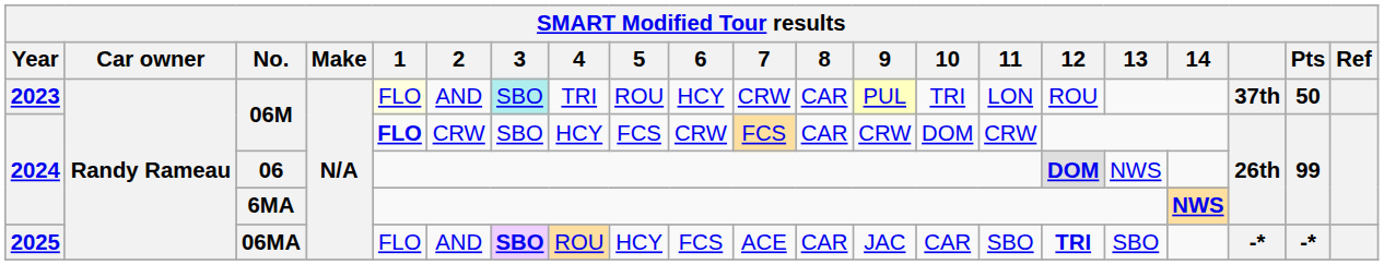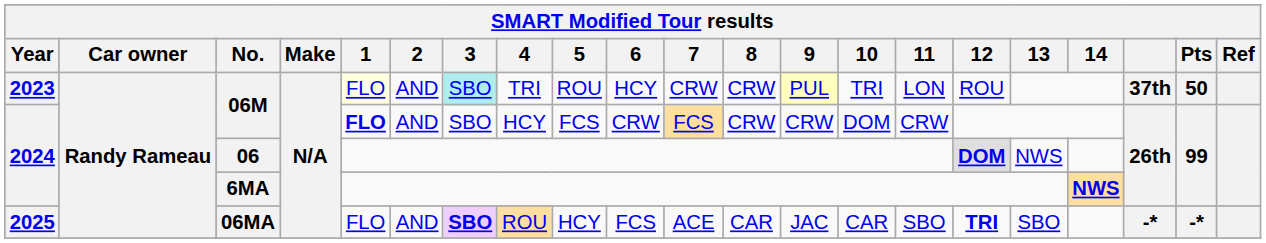2023 / 06M | 8: CAR -> CRW
2024 / 06M | 2: CRW -> AND
2024 / 06M | 8: CAR -> CRW
